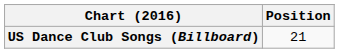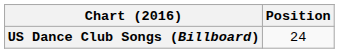US Dance Club Songs (Billboard) | Position: 21 -> 24
